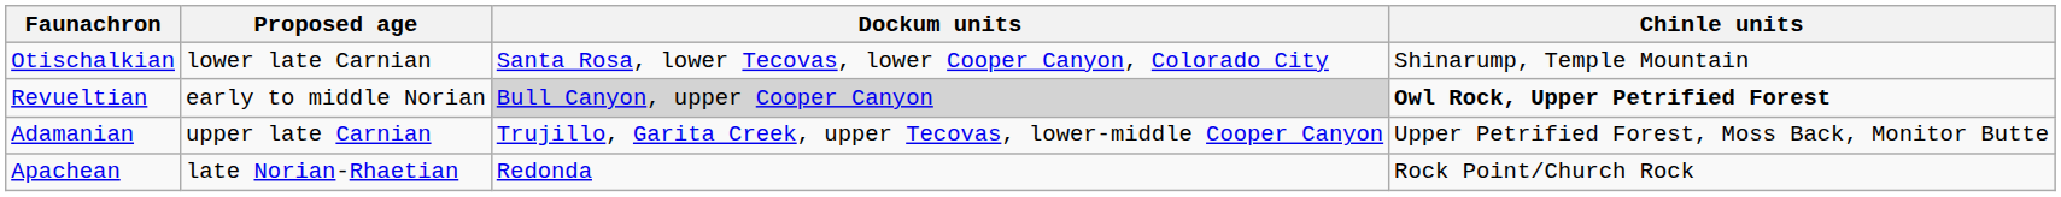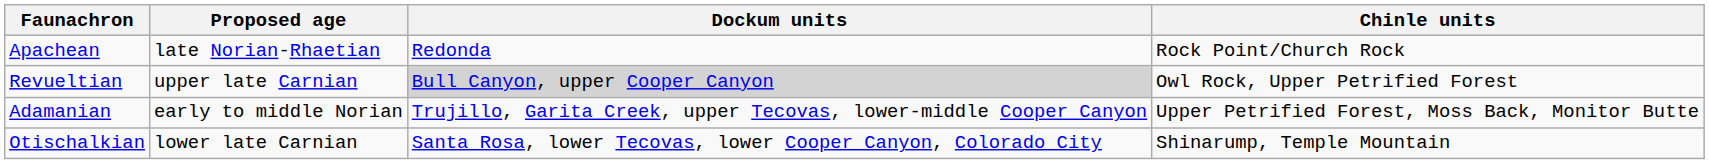rows swapped: Apachean <-> Otischalkian
Revueltian | Proposed age: early to middle Norian -> upper late Carnian
Revueltian | Chinle units: bold -> normal
Adamanian | Proposed age: upper late Carnian -> early to middle Norian
